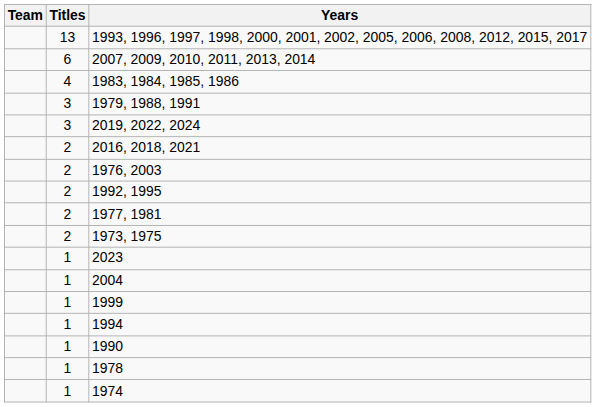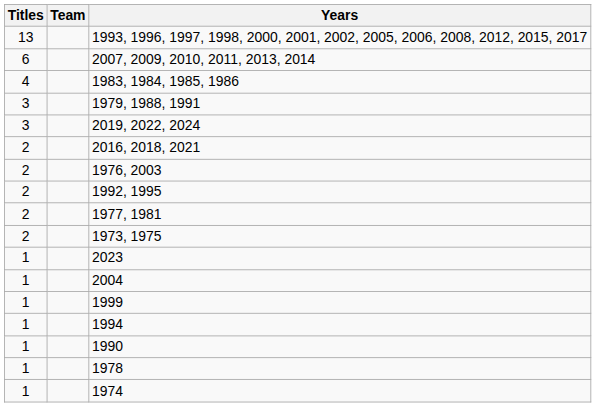columns swapped: Team <-> Titles
